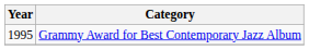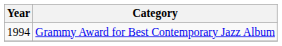Grammy Award for Best Contemporary Jazz Album | Year: 1995 -> 1994
